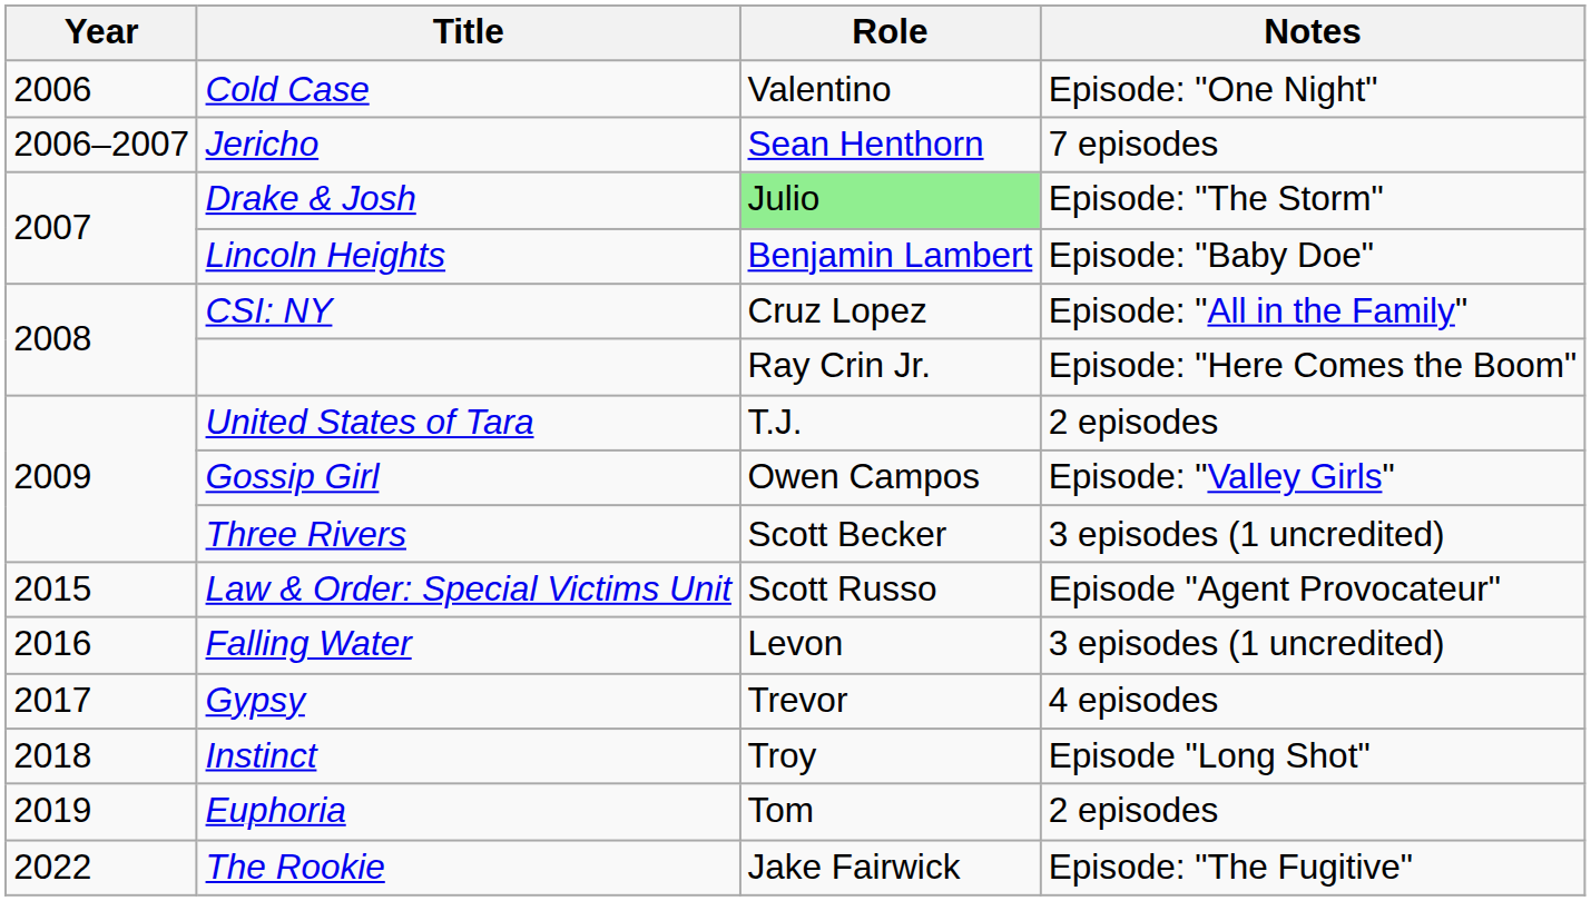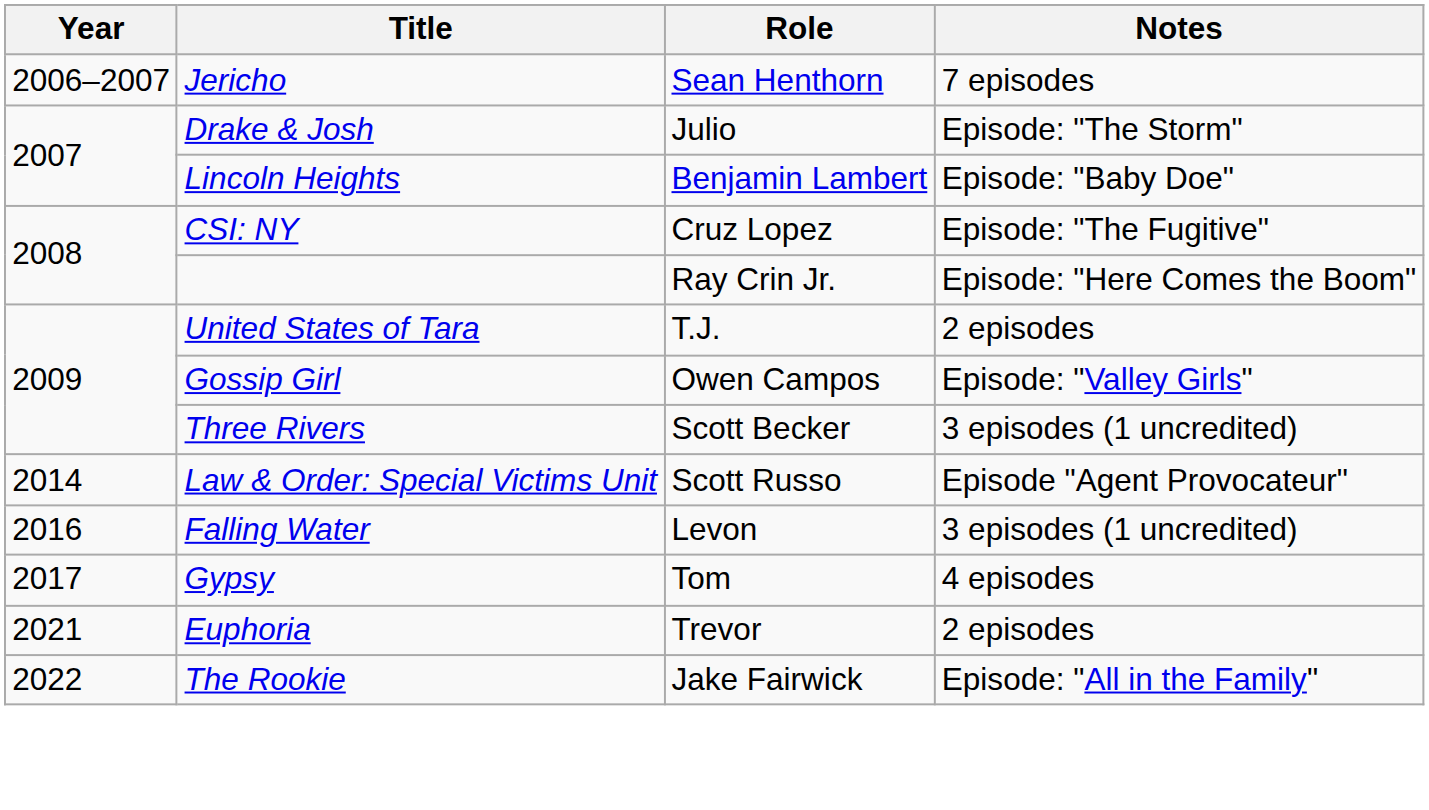- row: 2006 | Cold Case | Valentino | Episode: "One Night"
Drake & Josh | Role: lightgreen background -> no background
CSI: NY | Notes: Episode: "All in the Family" -> Episode: "The Fugitive"
Law & Order: Special Victims Unit | Year: 2015 -> 2014
Gypsy | Role: Trevor -> Tom
- row: 2018 | Instinct | Troy | Episode "Long Shot"
Euphoria | Year: 2019 -> 2021
Euphoria | Role: Tom -> Trevor
The Rookie | Notes: Episode: "The Fugitive" -> Episode: "All in the Family"
